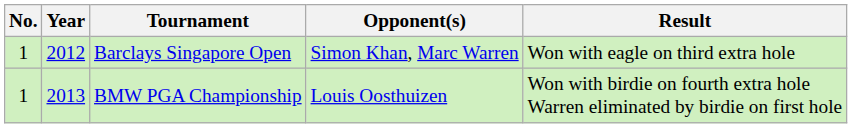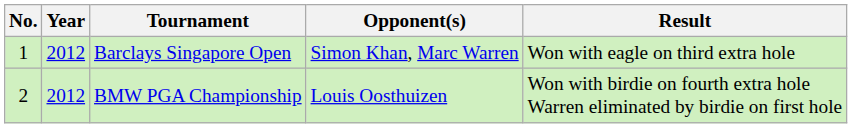BMW PGA Championship | No.: 1 -> 2
BMW PGA Championship | Year: 2013 -> 2012
